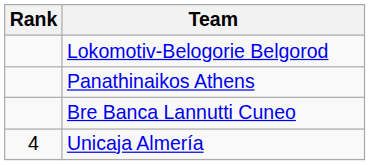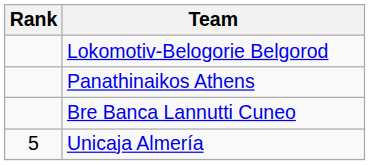Unicaja Almería | Rank: 4 -> 5
